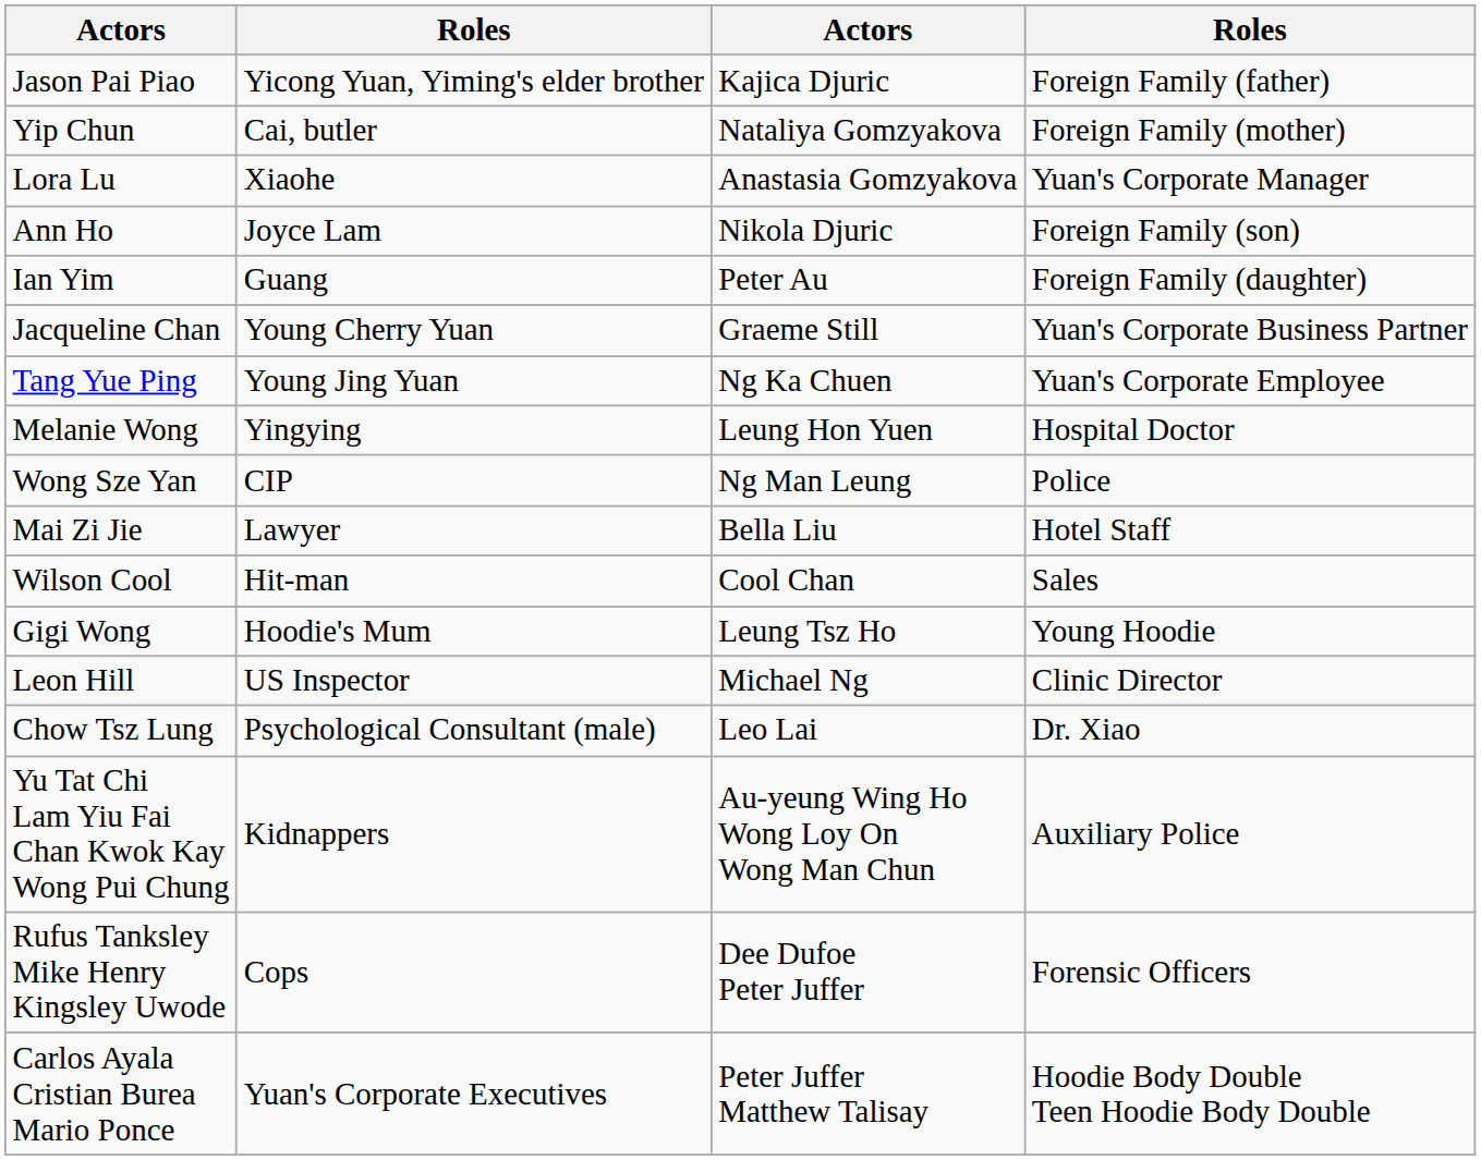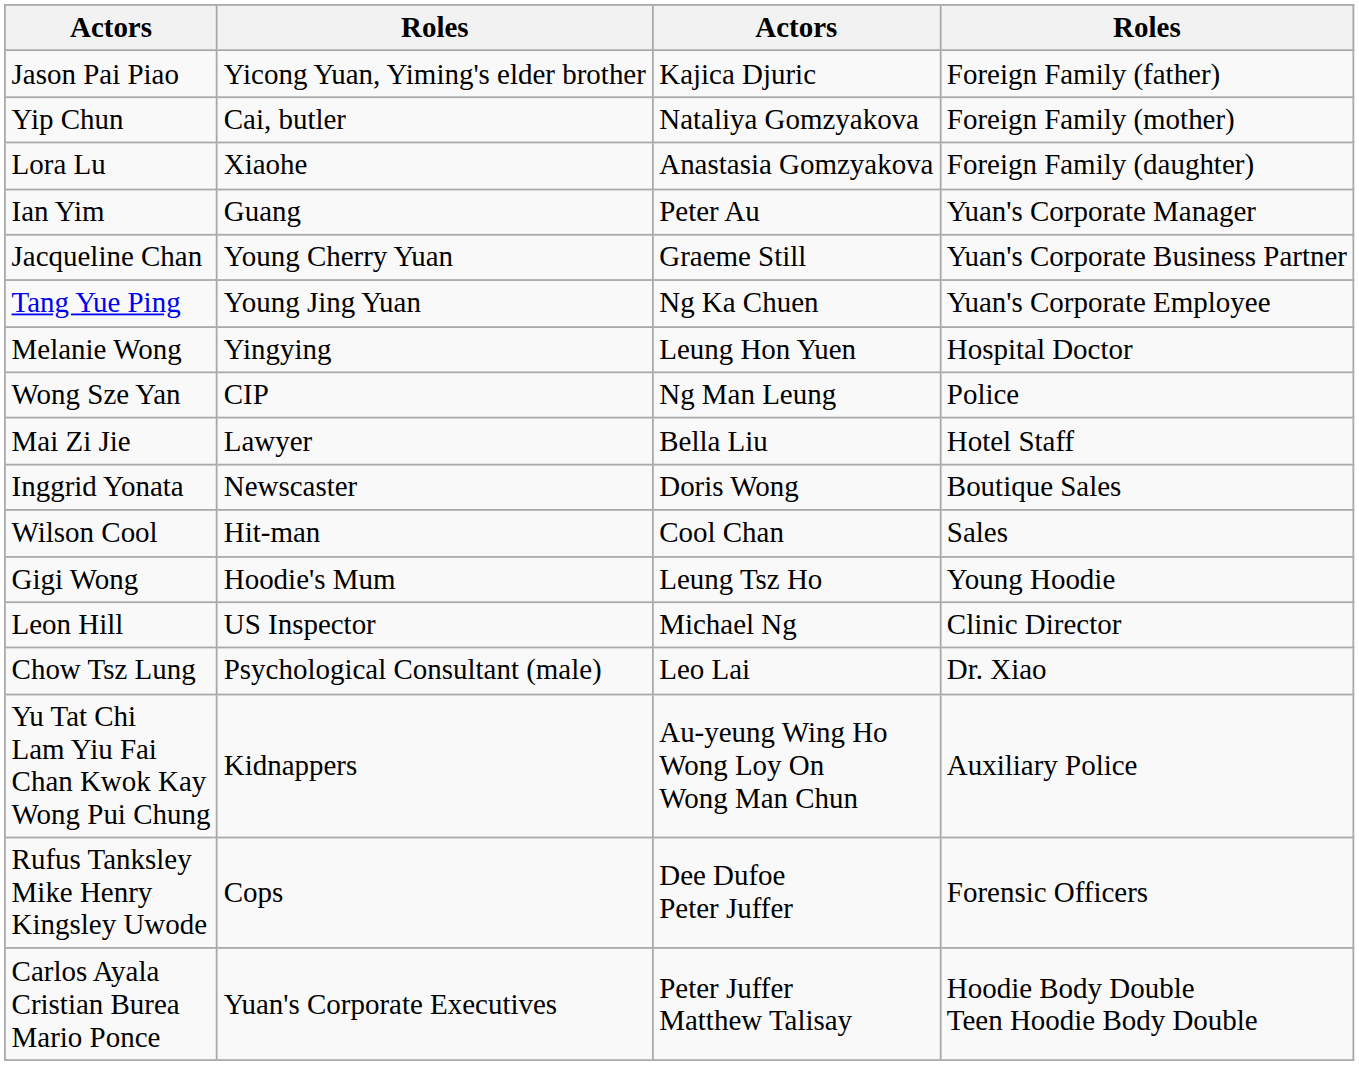Lora Lu | column 4: Yuan's Corporate Manager -> Foreign Family (daughter)
- row: Ann Ho | Joyce Lam | Nikola Djuric | Foreign Family (son)
Ian Yim | column 4: Foreign Family (daughter) -> Yuan's Corporate Manager
+ row: Inggrid Yonata | Newscaster | Doris Wong | Boutique Sales
